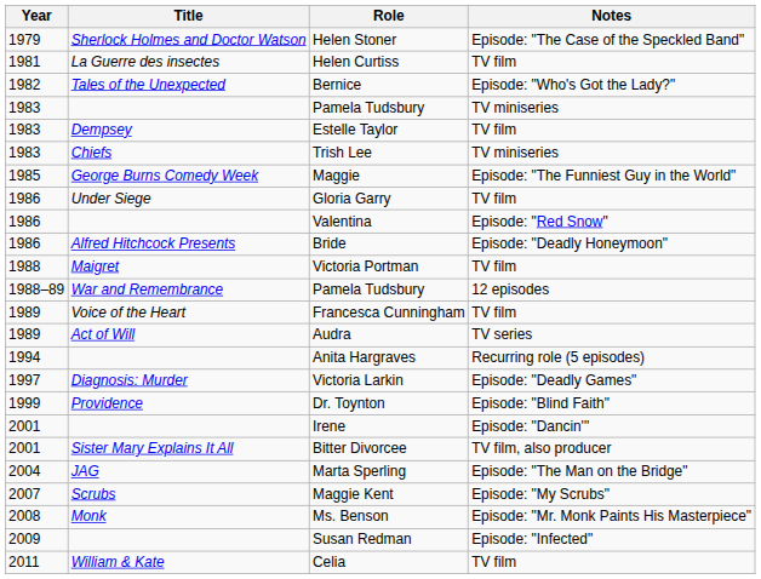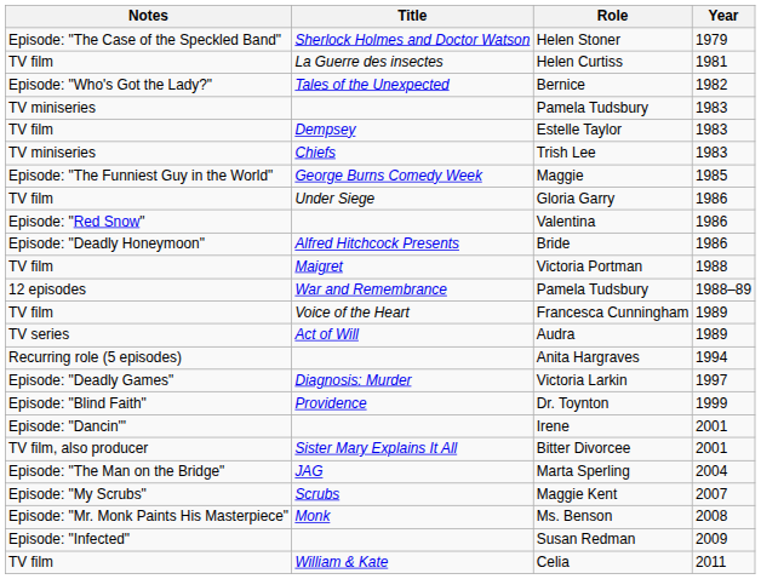columns swapped: Year <-> Notes
